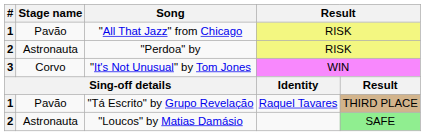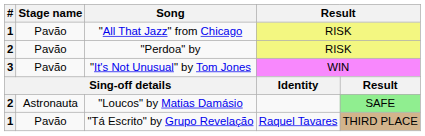"Perdoa" by | Stage name: Astronauta -> Pavão
"It's Not Unusual" by Tom Jones | Stage name: Corvo -> Pavão
rows swapped: "Tá Escrito" by Grupo Revelação <-> "Loucos" by Matias Damásio
